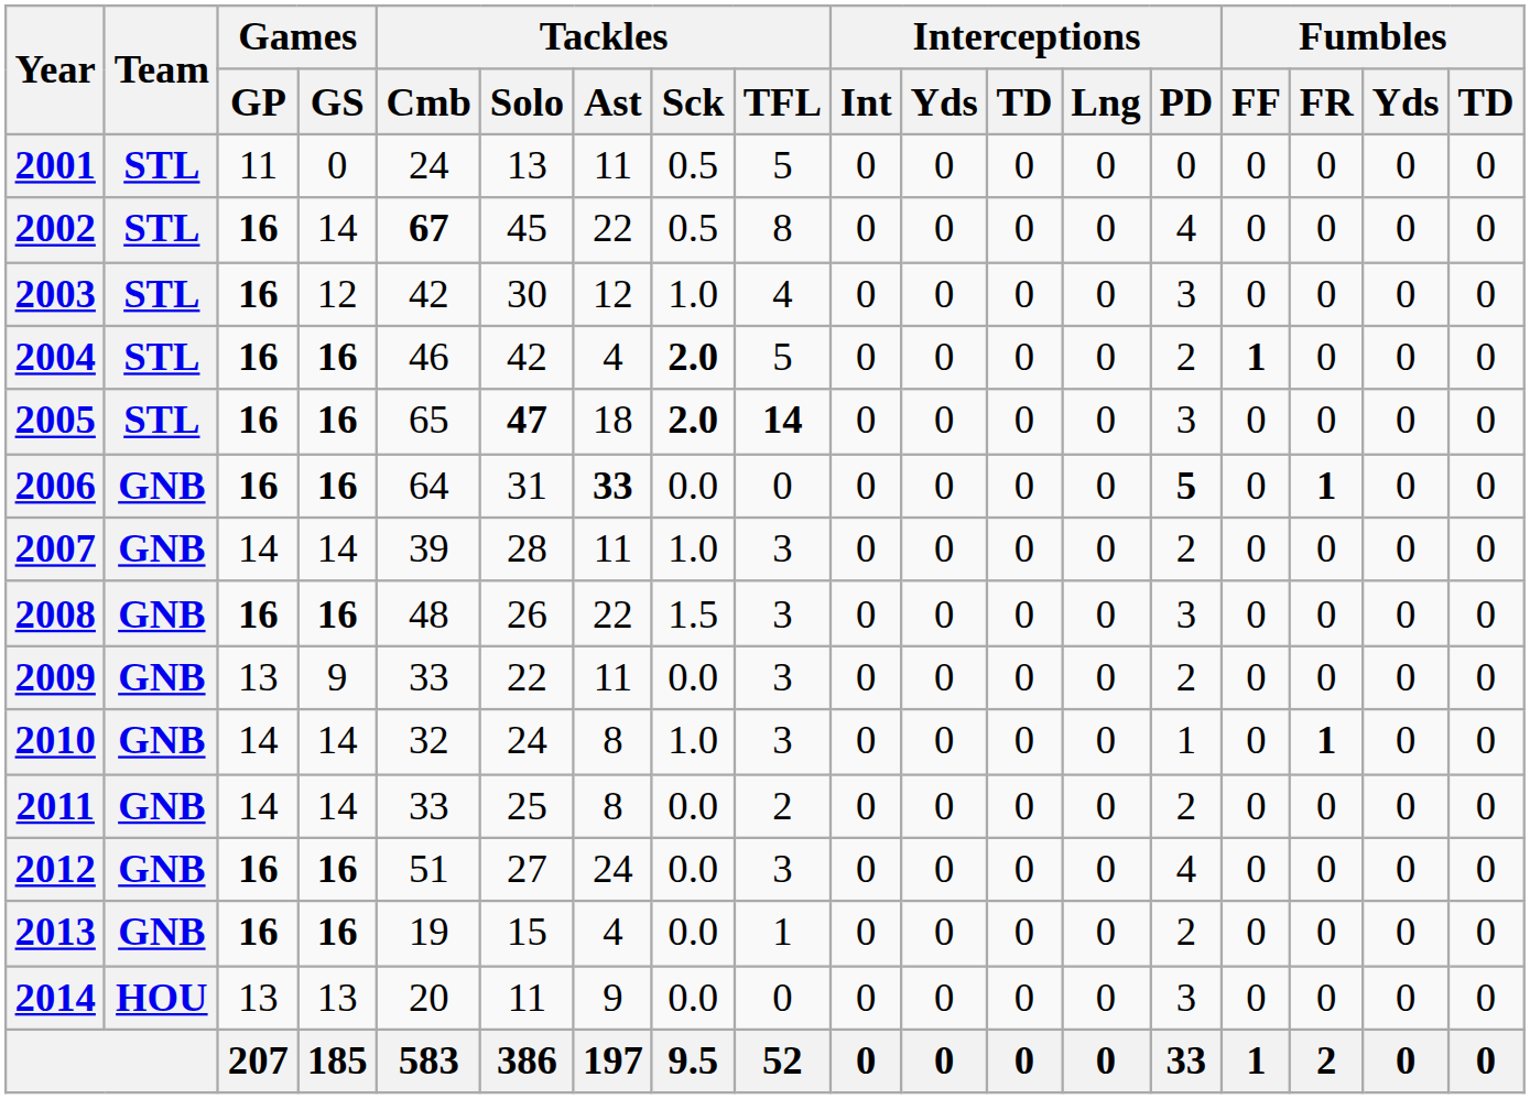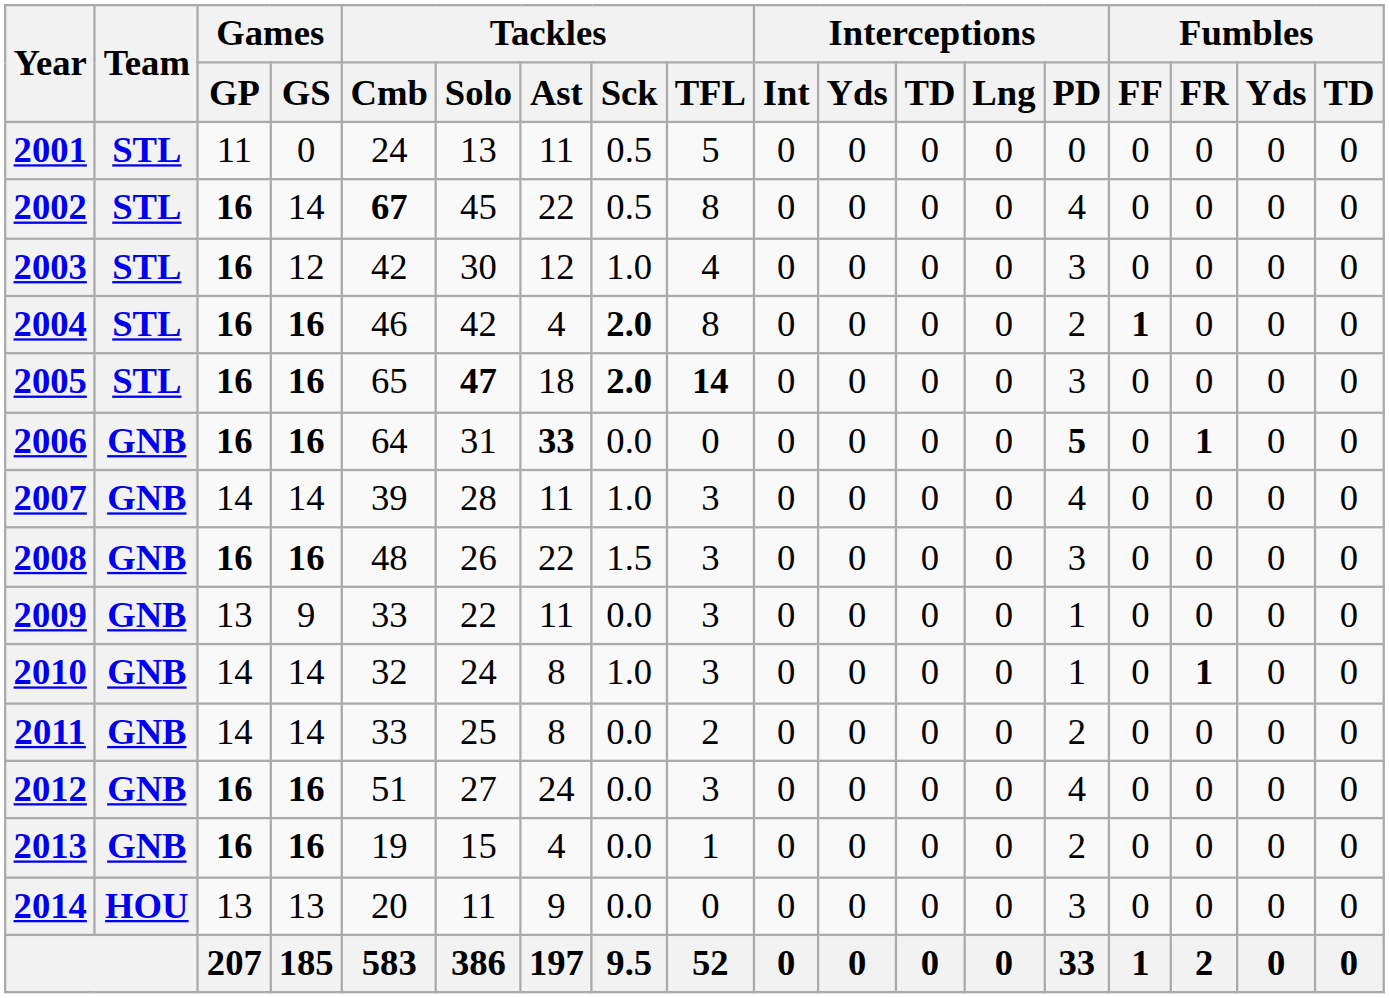2004 | Tackles / TFL: 5 -> 8
2007 | Interceptions / PD: 2 -> 4
2009 | Interceptions / PD: 2 -> 1
